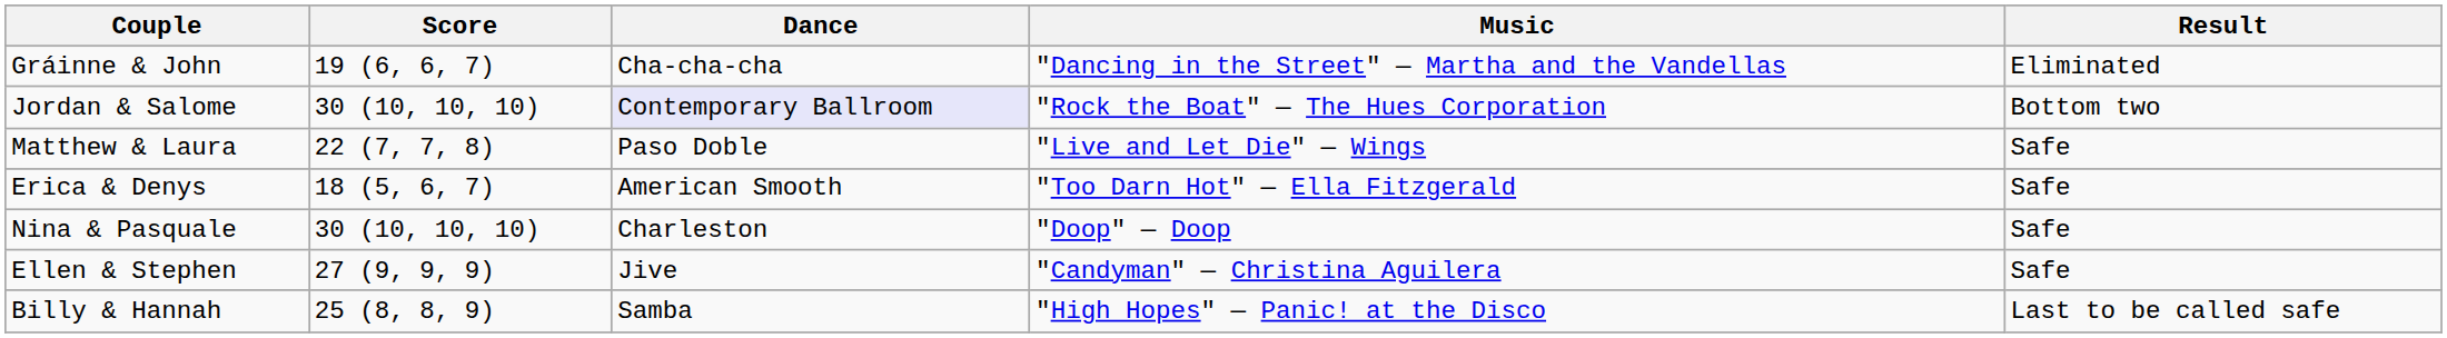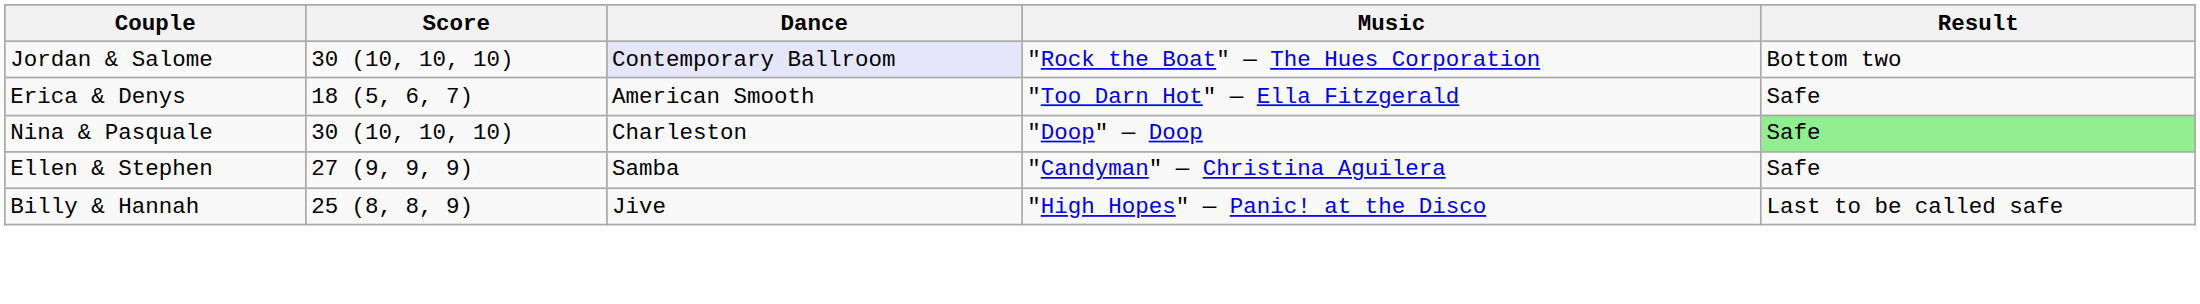- row: Gráinne & John | 19 (6, 6, 7) | Cha-cha-cha | "Dancing in the Street" — Martha and the Vandellas | Eliminated
- row: Matthew & Laura | 22 (7, 7, 8) | Paso Doble | "Live and Let Die" — Wings | Safe
Nina & Pasquale | Result: no background -> lightgreen background
Ellen & Stephen | Dance: Jive -> Samba
Billy & Hannah | Dance: Samba -> Jive
